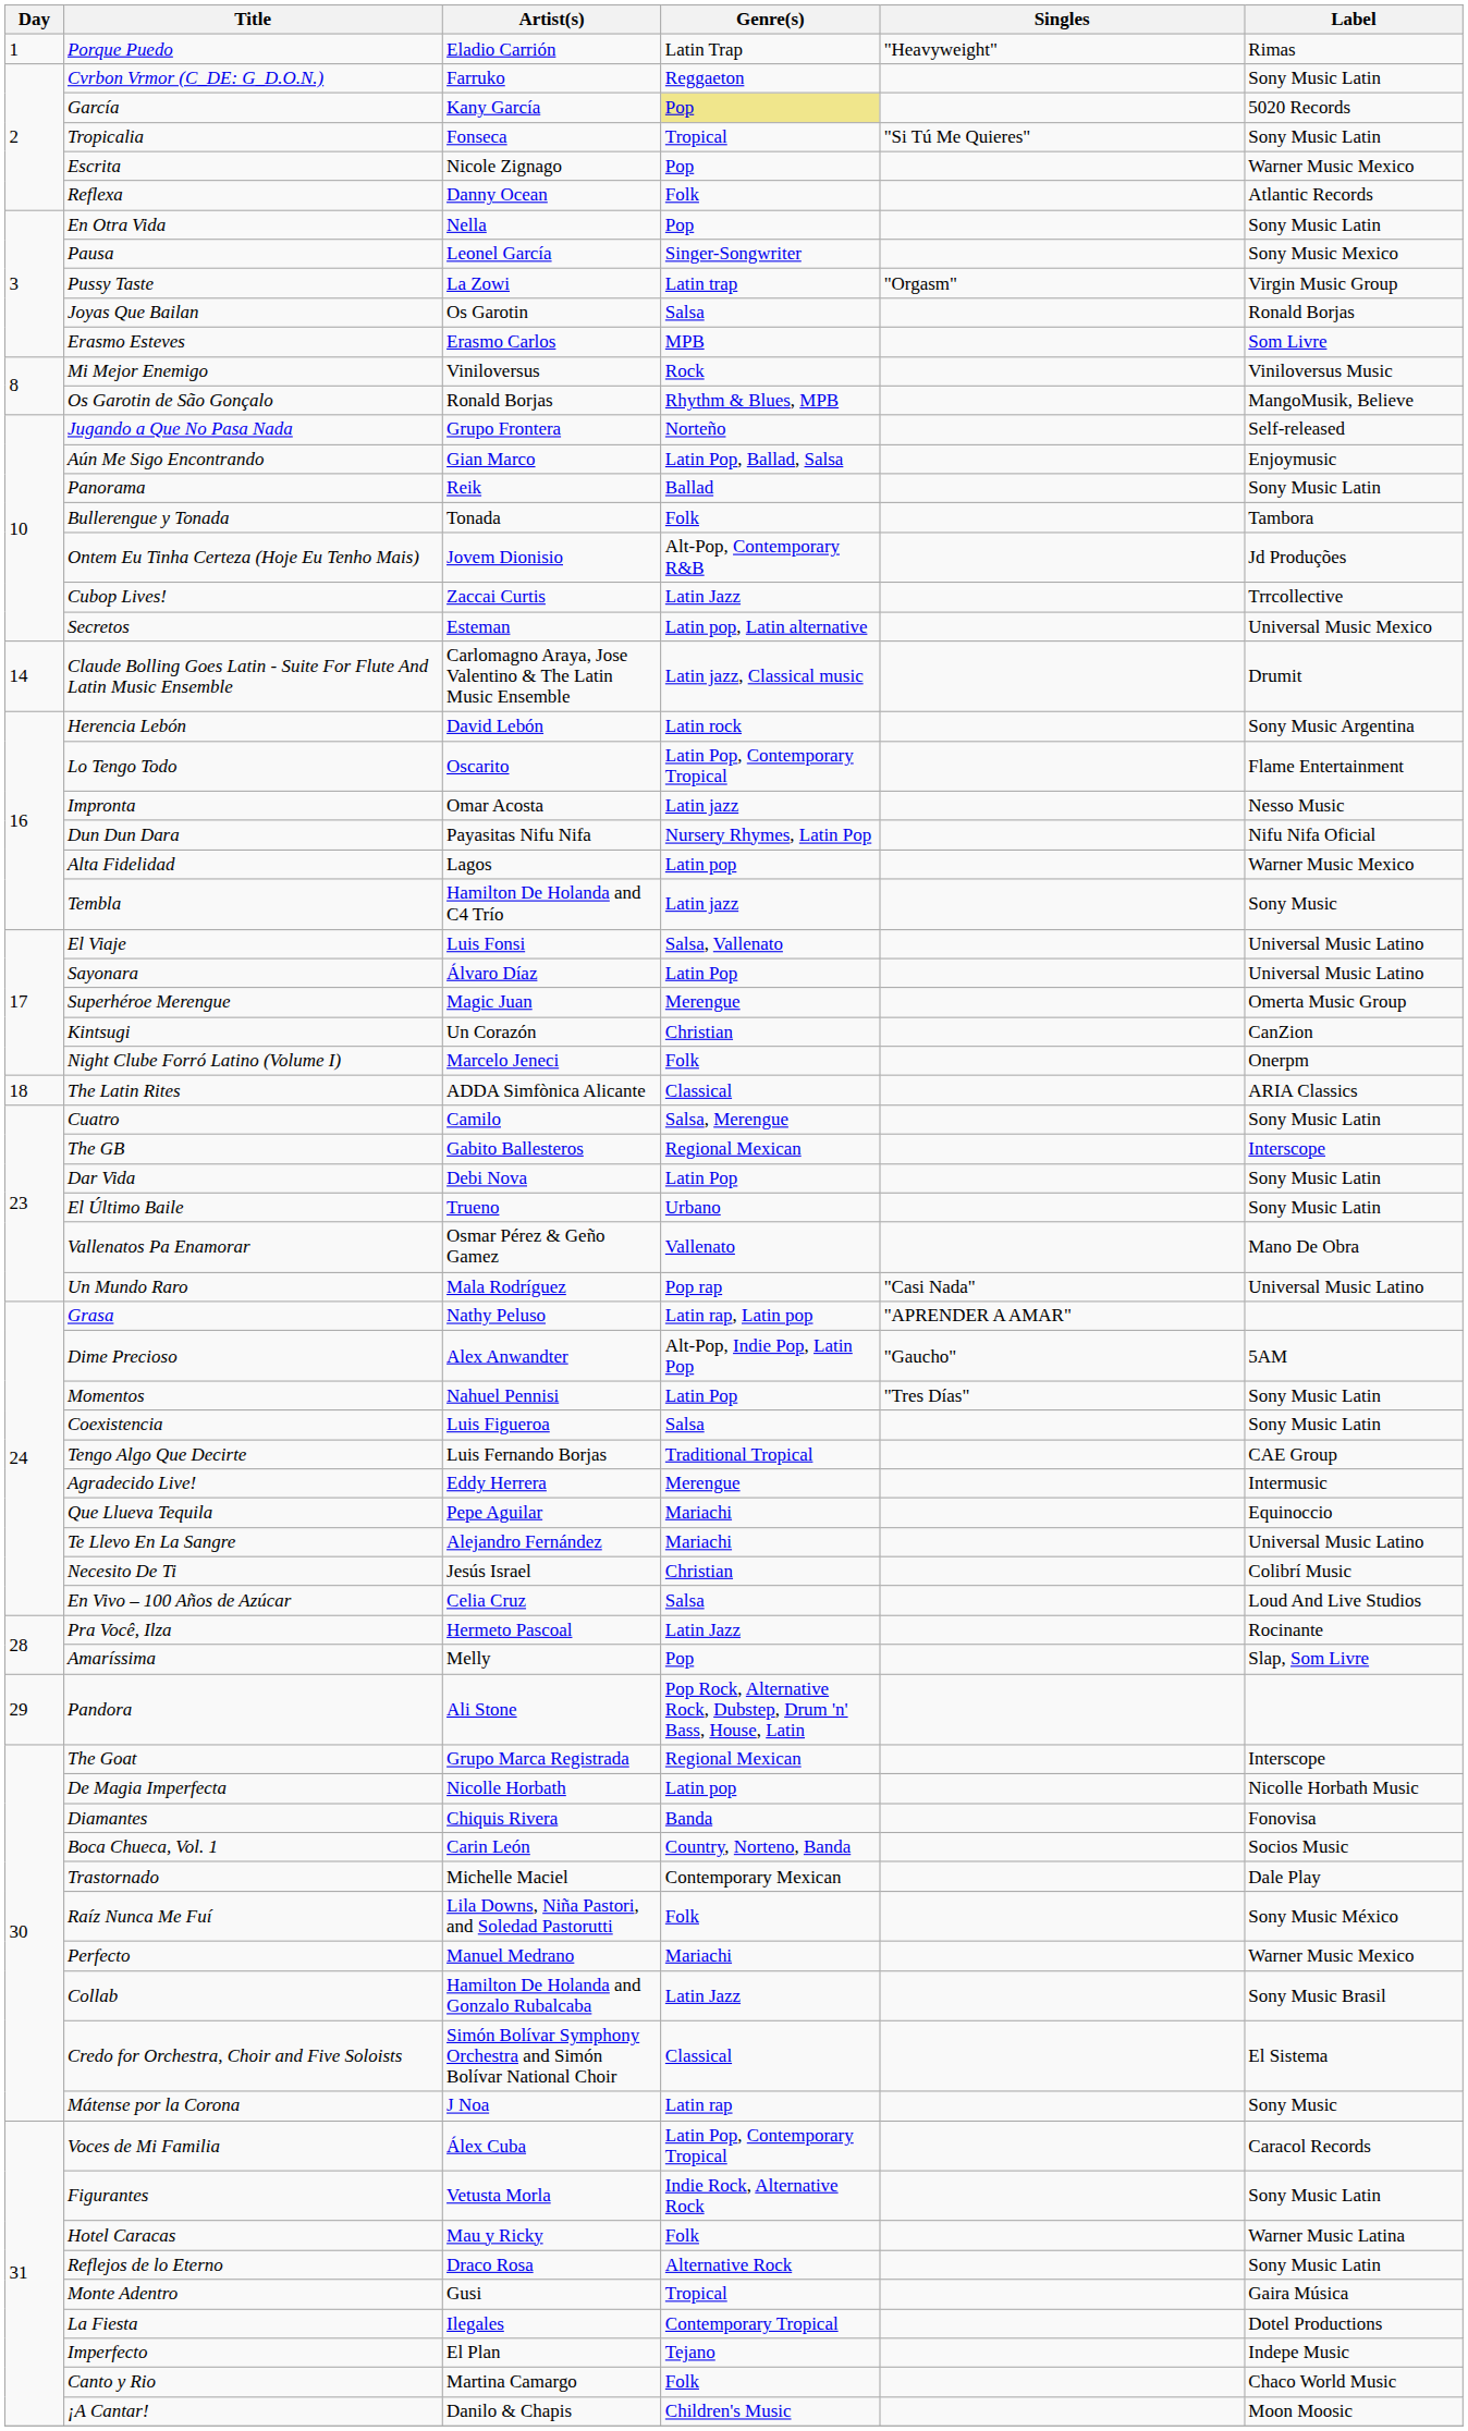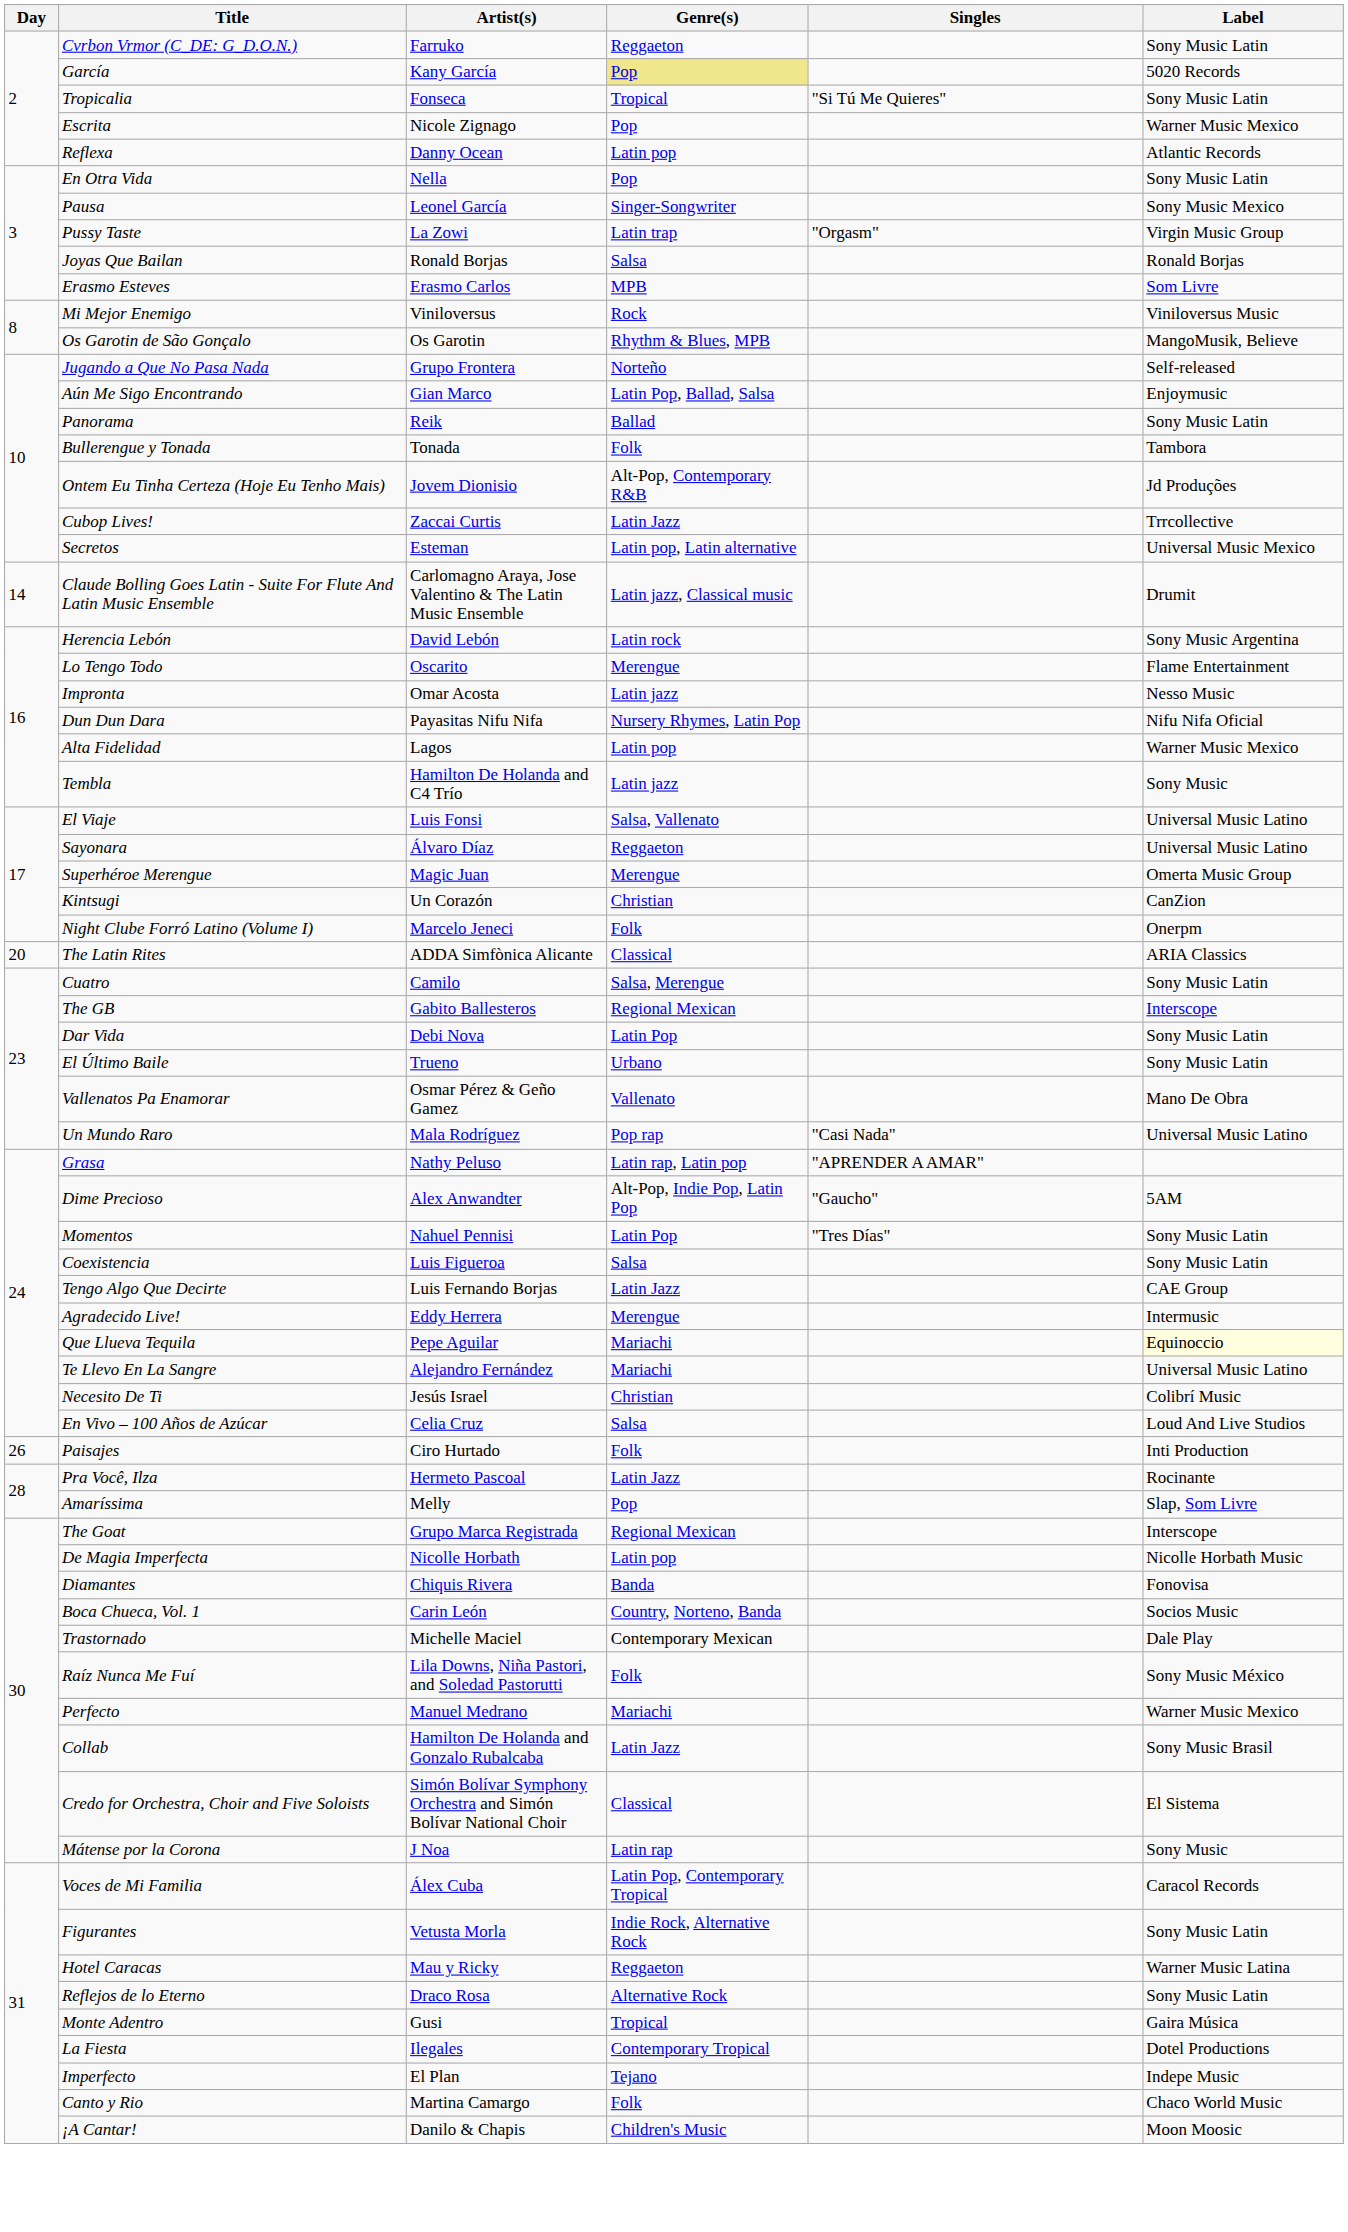- row: 1 | Porque Puedo | Eladio Carrión | Latin Trap | "Heavyweight" | Rimas
Reflexa | Genre(s): Folk -> Latin pop
Joyas Que Bailan | Artist(s): Os Garotin -> Ronald Borjas
Os Garotin de São Gonçalo | Artist(s): Ronald Borjas -> Os Garotin
Lo Tengo Todo | Genre(s): Latin Pop, Contemporary Tropical -> Merengue
Sayonara | Genre(s): Latin Pop -> Reggaeton
The Latin Rites | Day: 18 -> 20
Tengo Algo Que Decirte | Genre(s): Traditional Tropical -> Latin Jazz
Que Llueva Tequila | Label: no background -> lightyellow background
+ row: 26 | Paisajes | Ciro Hurtado | Folk | Inti Production
- row: 29 | Pandora | Ali Stone | Pop Rock, Alternative Rock, Dubstep, Drum 'n' Bass, House, Latin
Hotel Caracas | Genre(s): Folk -> Reggaeton
